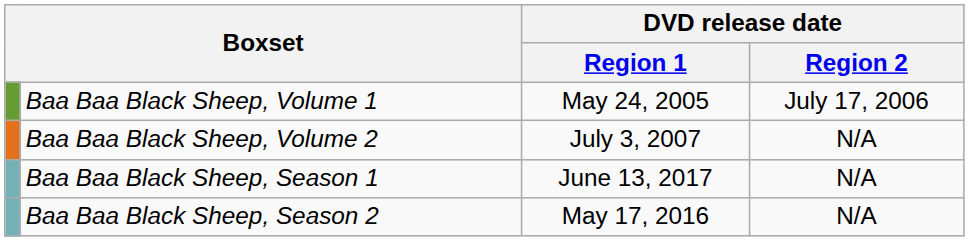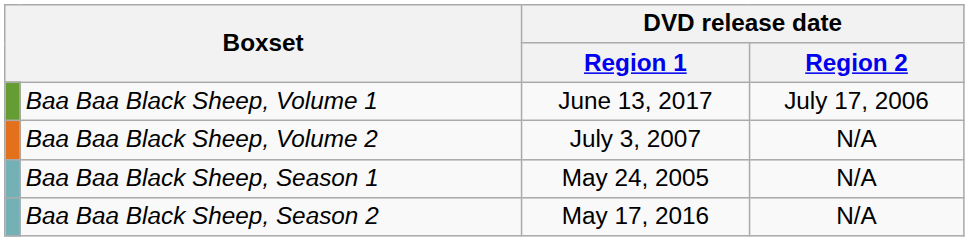Baa Baa Black Sheep, Volume 1 | DVD release date / Region 1: May 24, 2005 -> June 13, 2017
Baa Baa Black Sheep, Season 1 | DVD release date / Region 1: June 13, 2017 -> May 24, 2005
